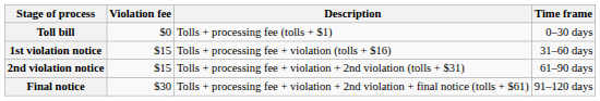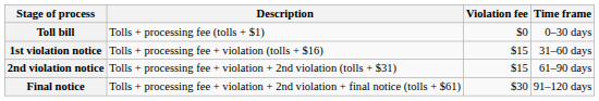columns swapped: Violation fee <-> Description
